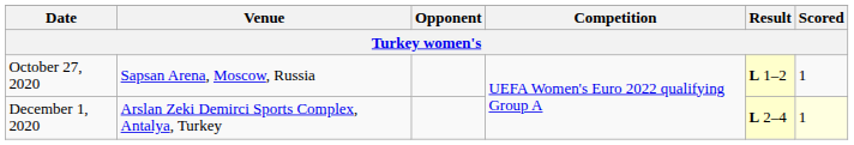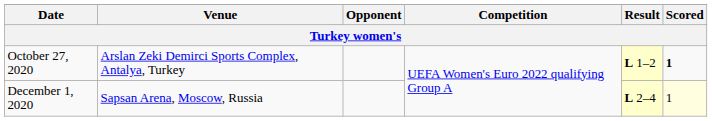October 27, 2020 | Venue: Sapsan Arena, Moscow, Russia -> Arslan Zeki Demirci Sports Complex, Antalya, Turkey
October 27, 2020 | Scored: normal -> bold
December 1, 2020 | Venue: Arslan Zeki Demirci Sports Complex, Antalya, Turkey -> Sapsan Arena, Moscow, Russia
